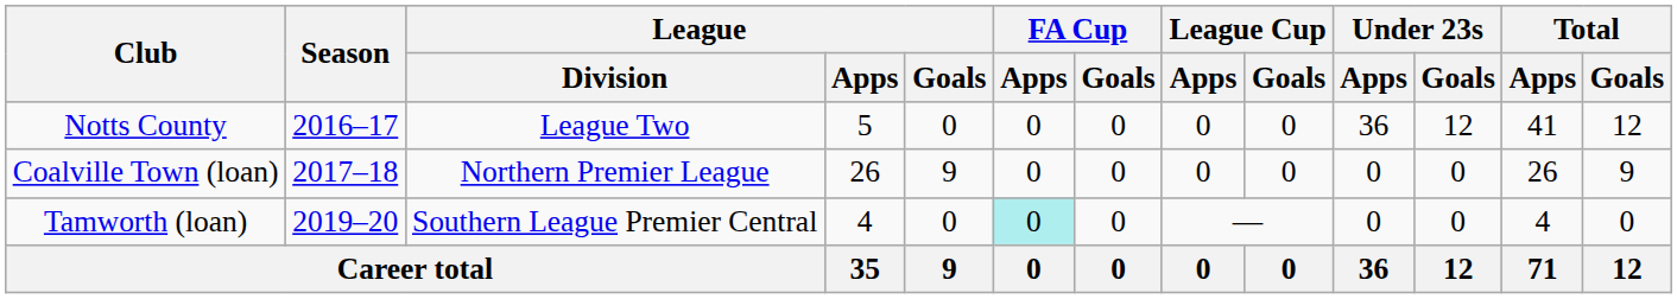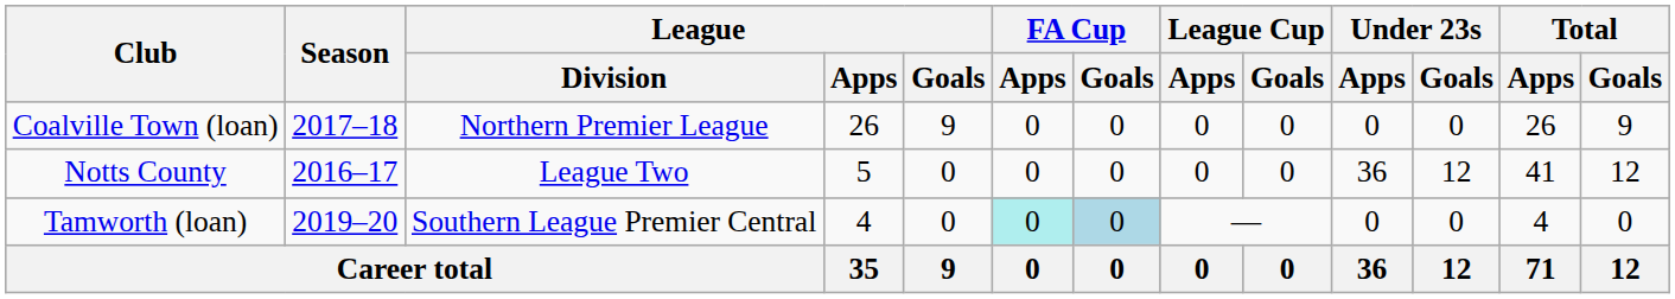rows swapped: Notts County <-> Coalville Town (loan)
Tamworth (loan) | FA Cup / Goals: no background -> lightblue background
